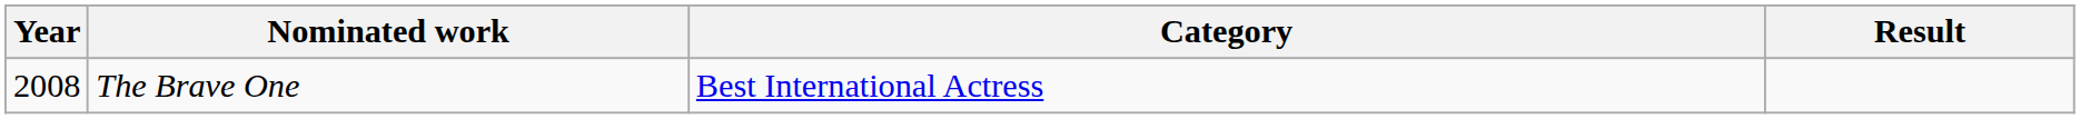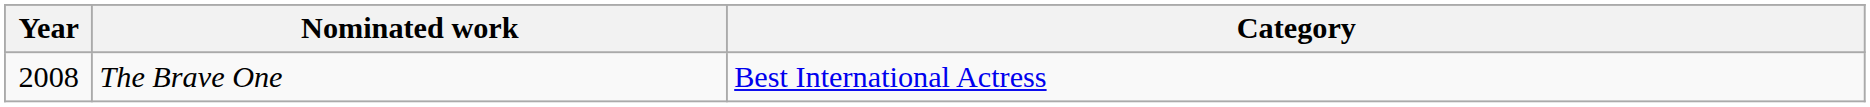- column: Result
